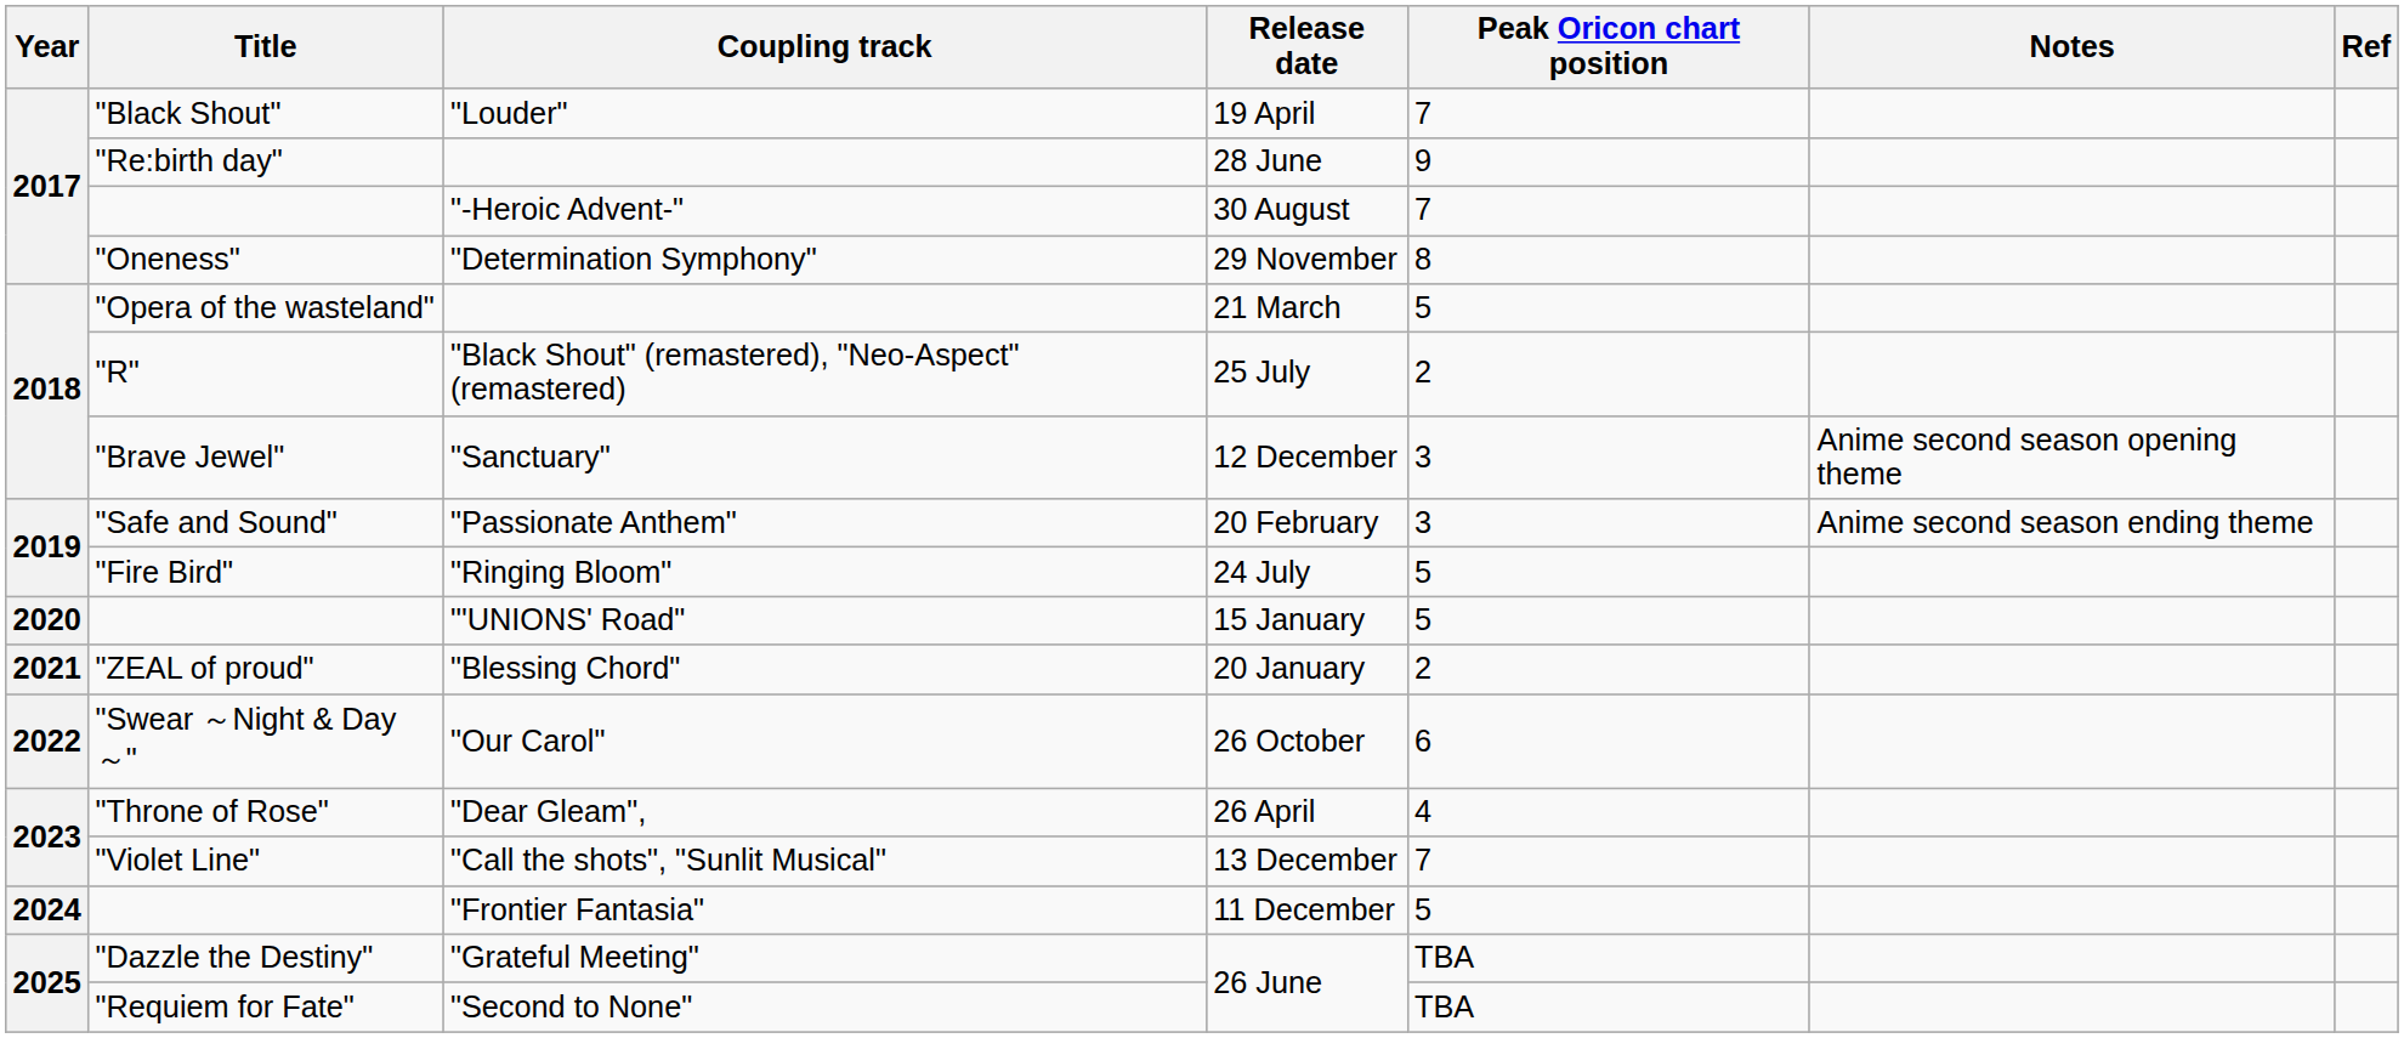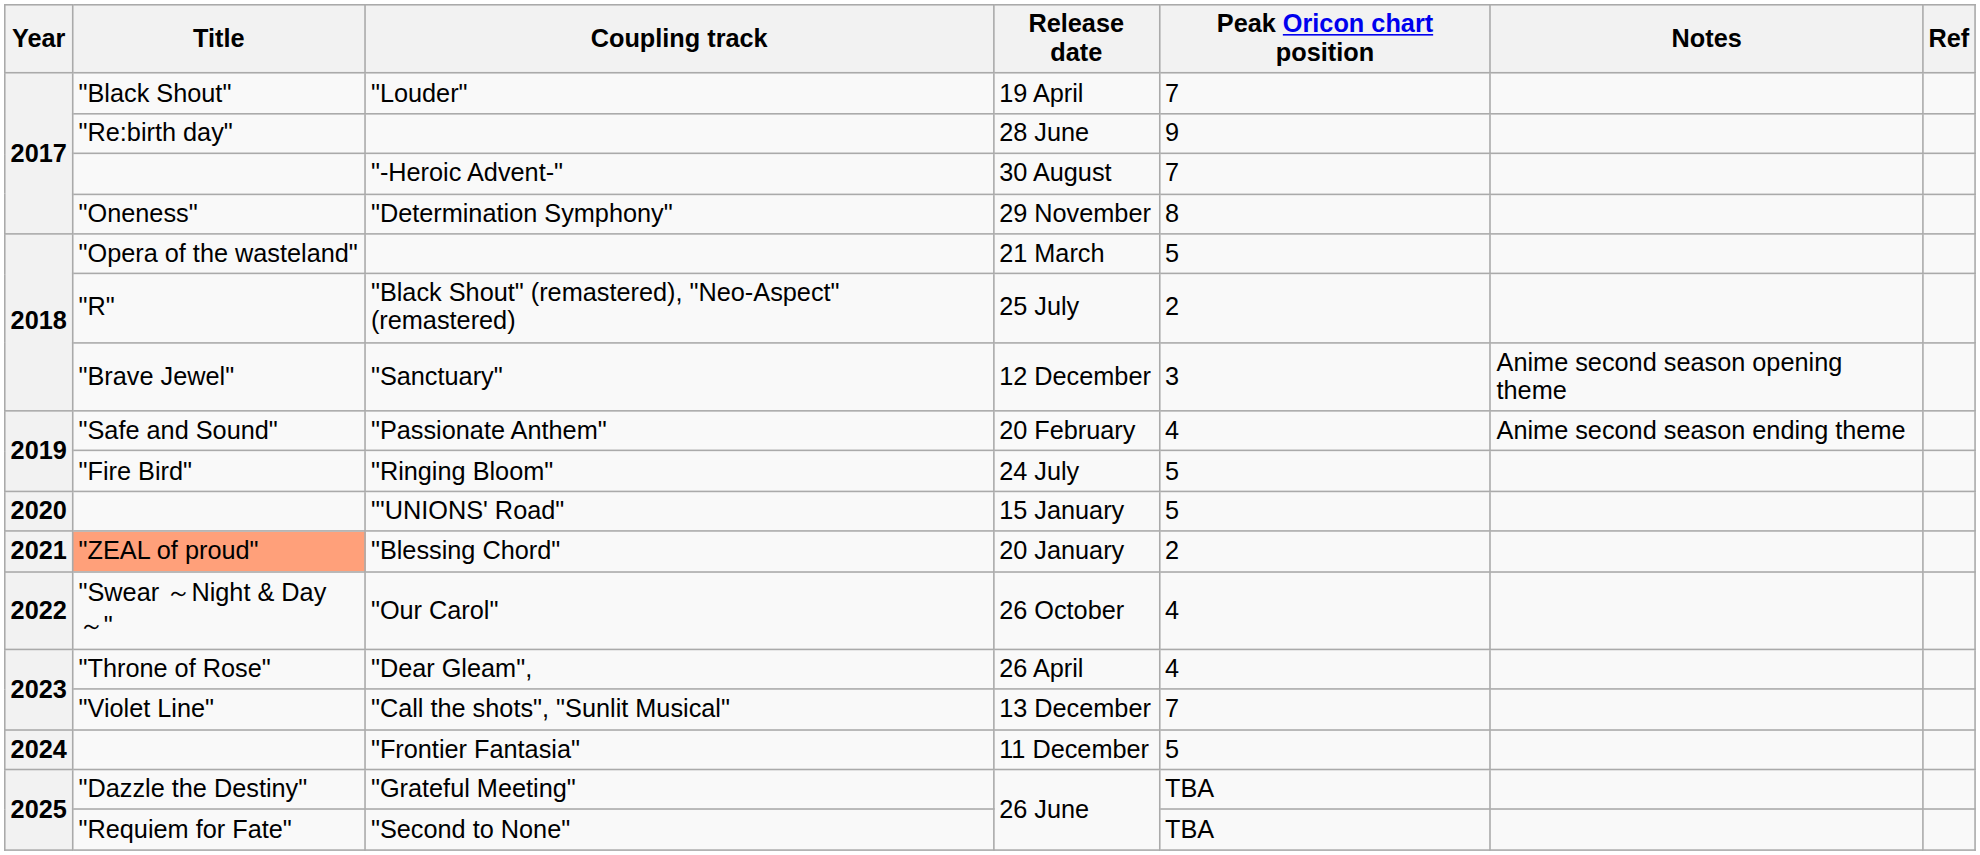"Passionate Anthem" | Peak Oricon chart position: 3 -> 4
"Blessing Chord" | Title: no background -> lightsalmon background
"Our Carol" | Peak Oricon chart position: 6 -> 4
